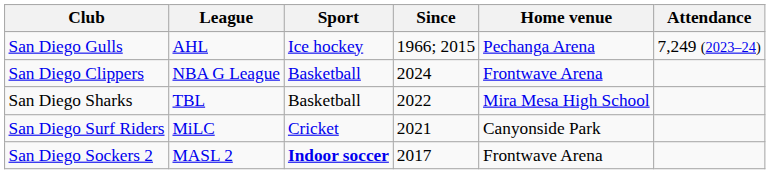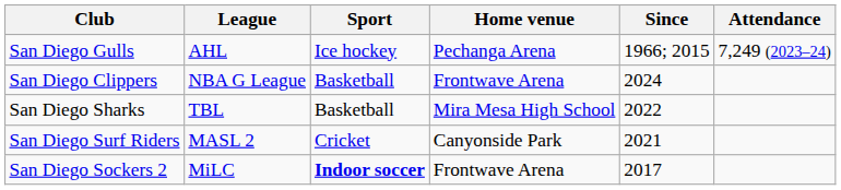columns swapped: Home venue <-> Since
San Diego Surf Riders | League: MiLC -> MASL 2
San Diego Sockers 2 | League: MASL 2 -> MiLC
